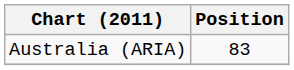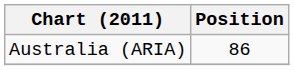Australia (ARIA) | Position: 83 -> 86
